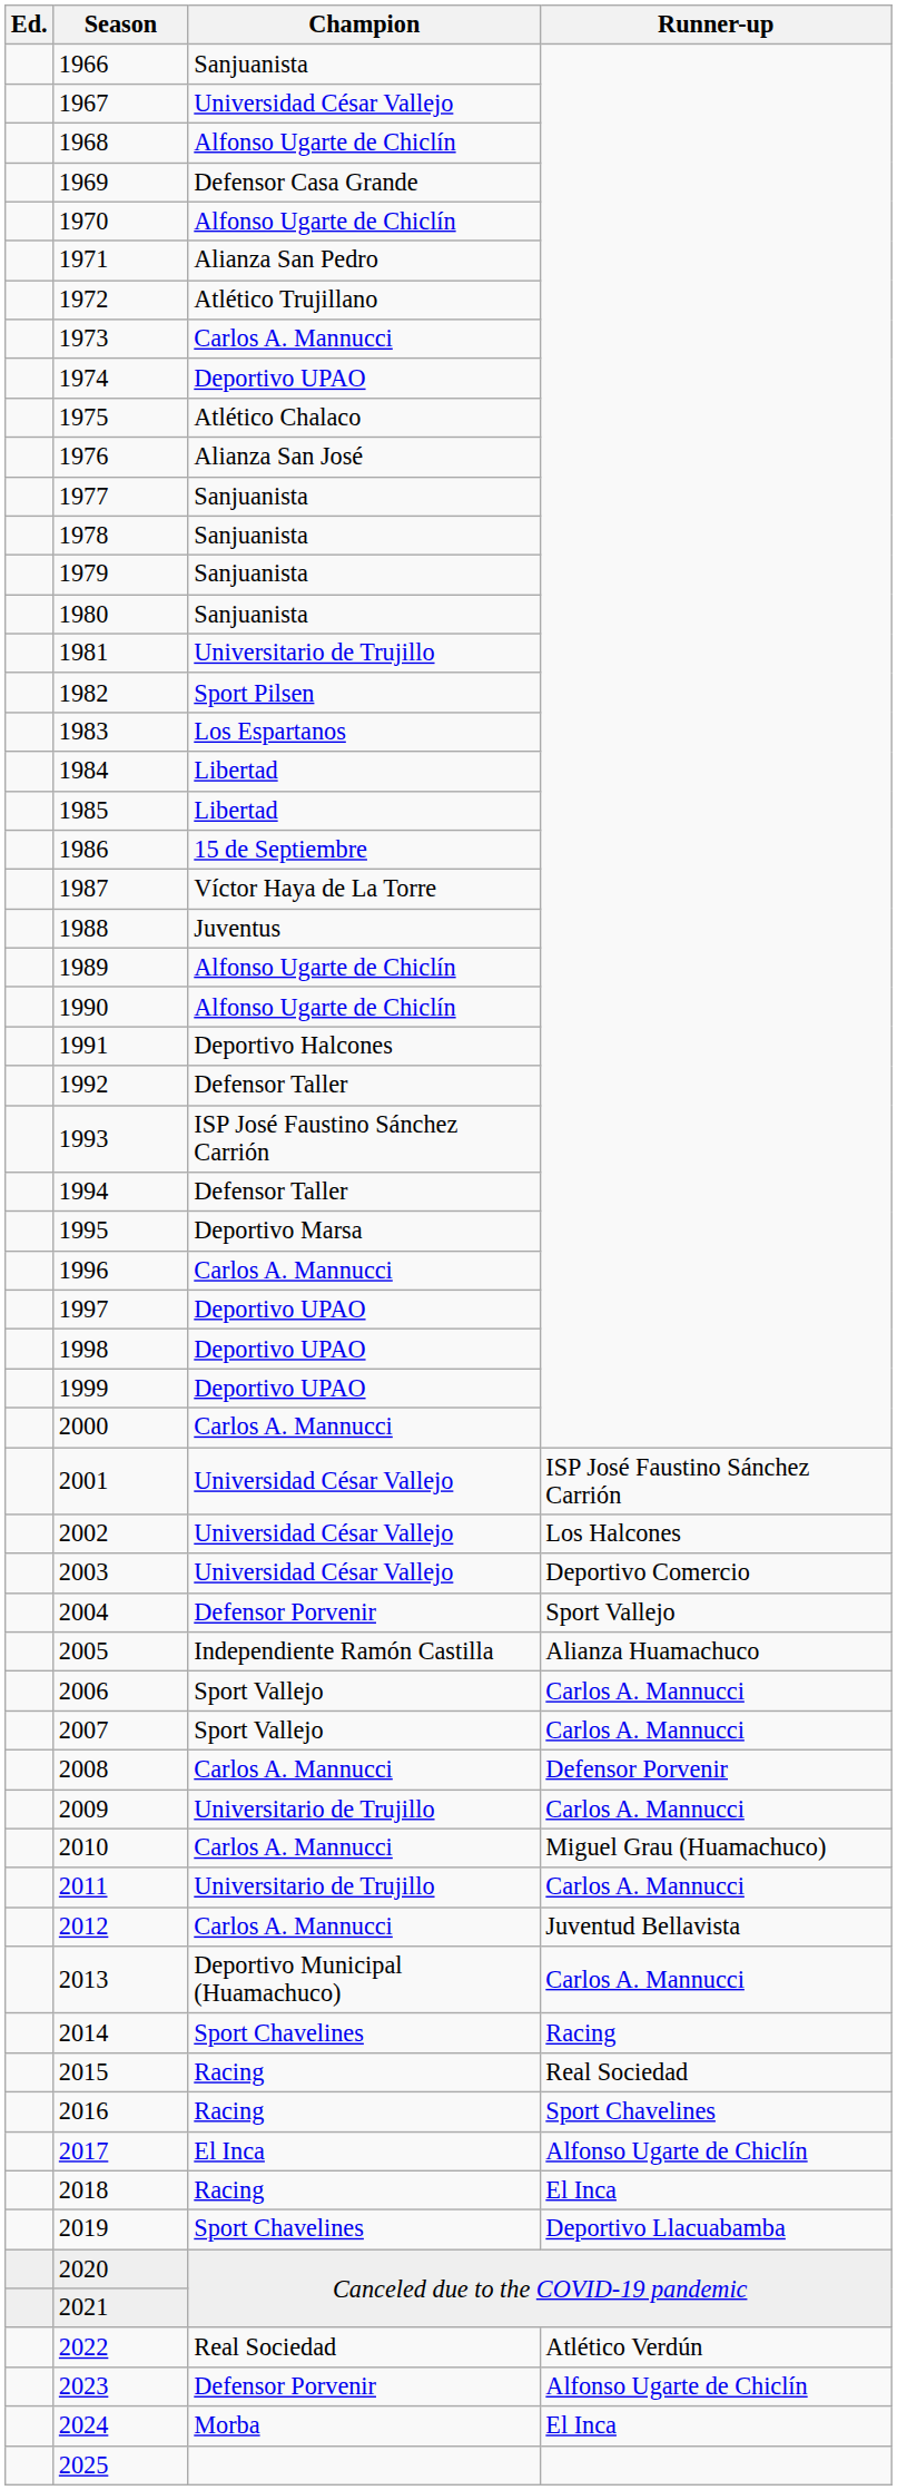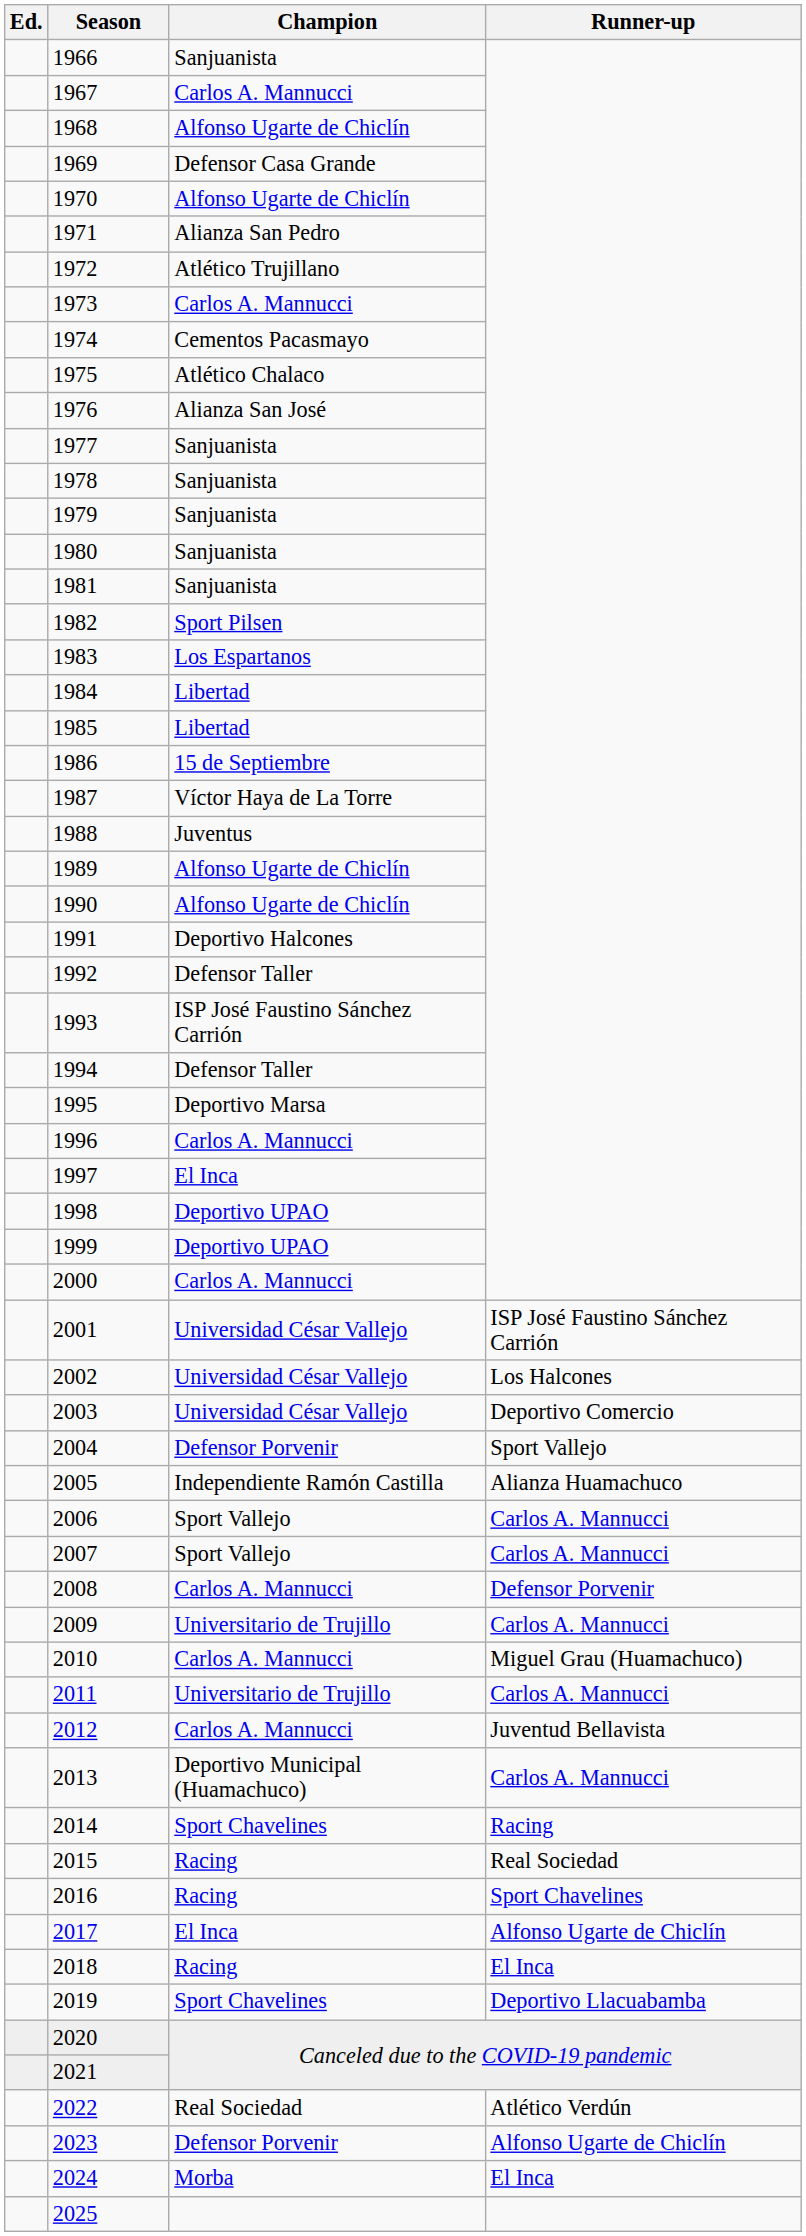1967 | Champion: Universidad César Vallejo -> Carlos A. Mannucci
1974 | Champion: Deportivo UPAO -> Cementos Pacasmayo
1981 | Champion: Universitario de Trujillo -> Sanjuanista
1997 | Champion: Deportivo UPAO -> El Inca
